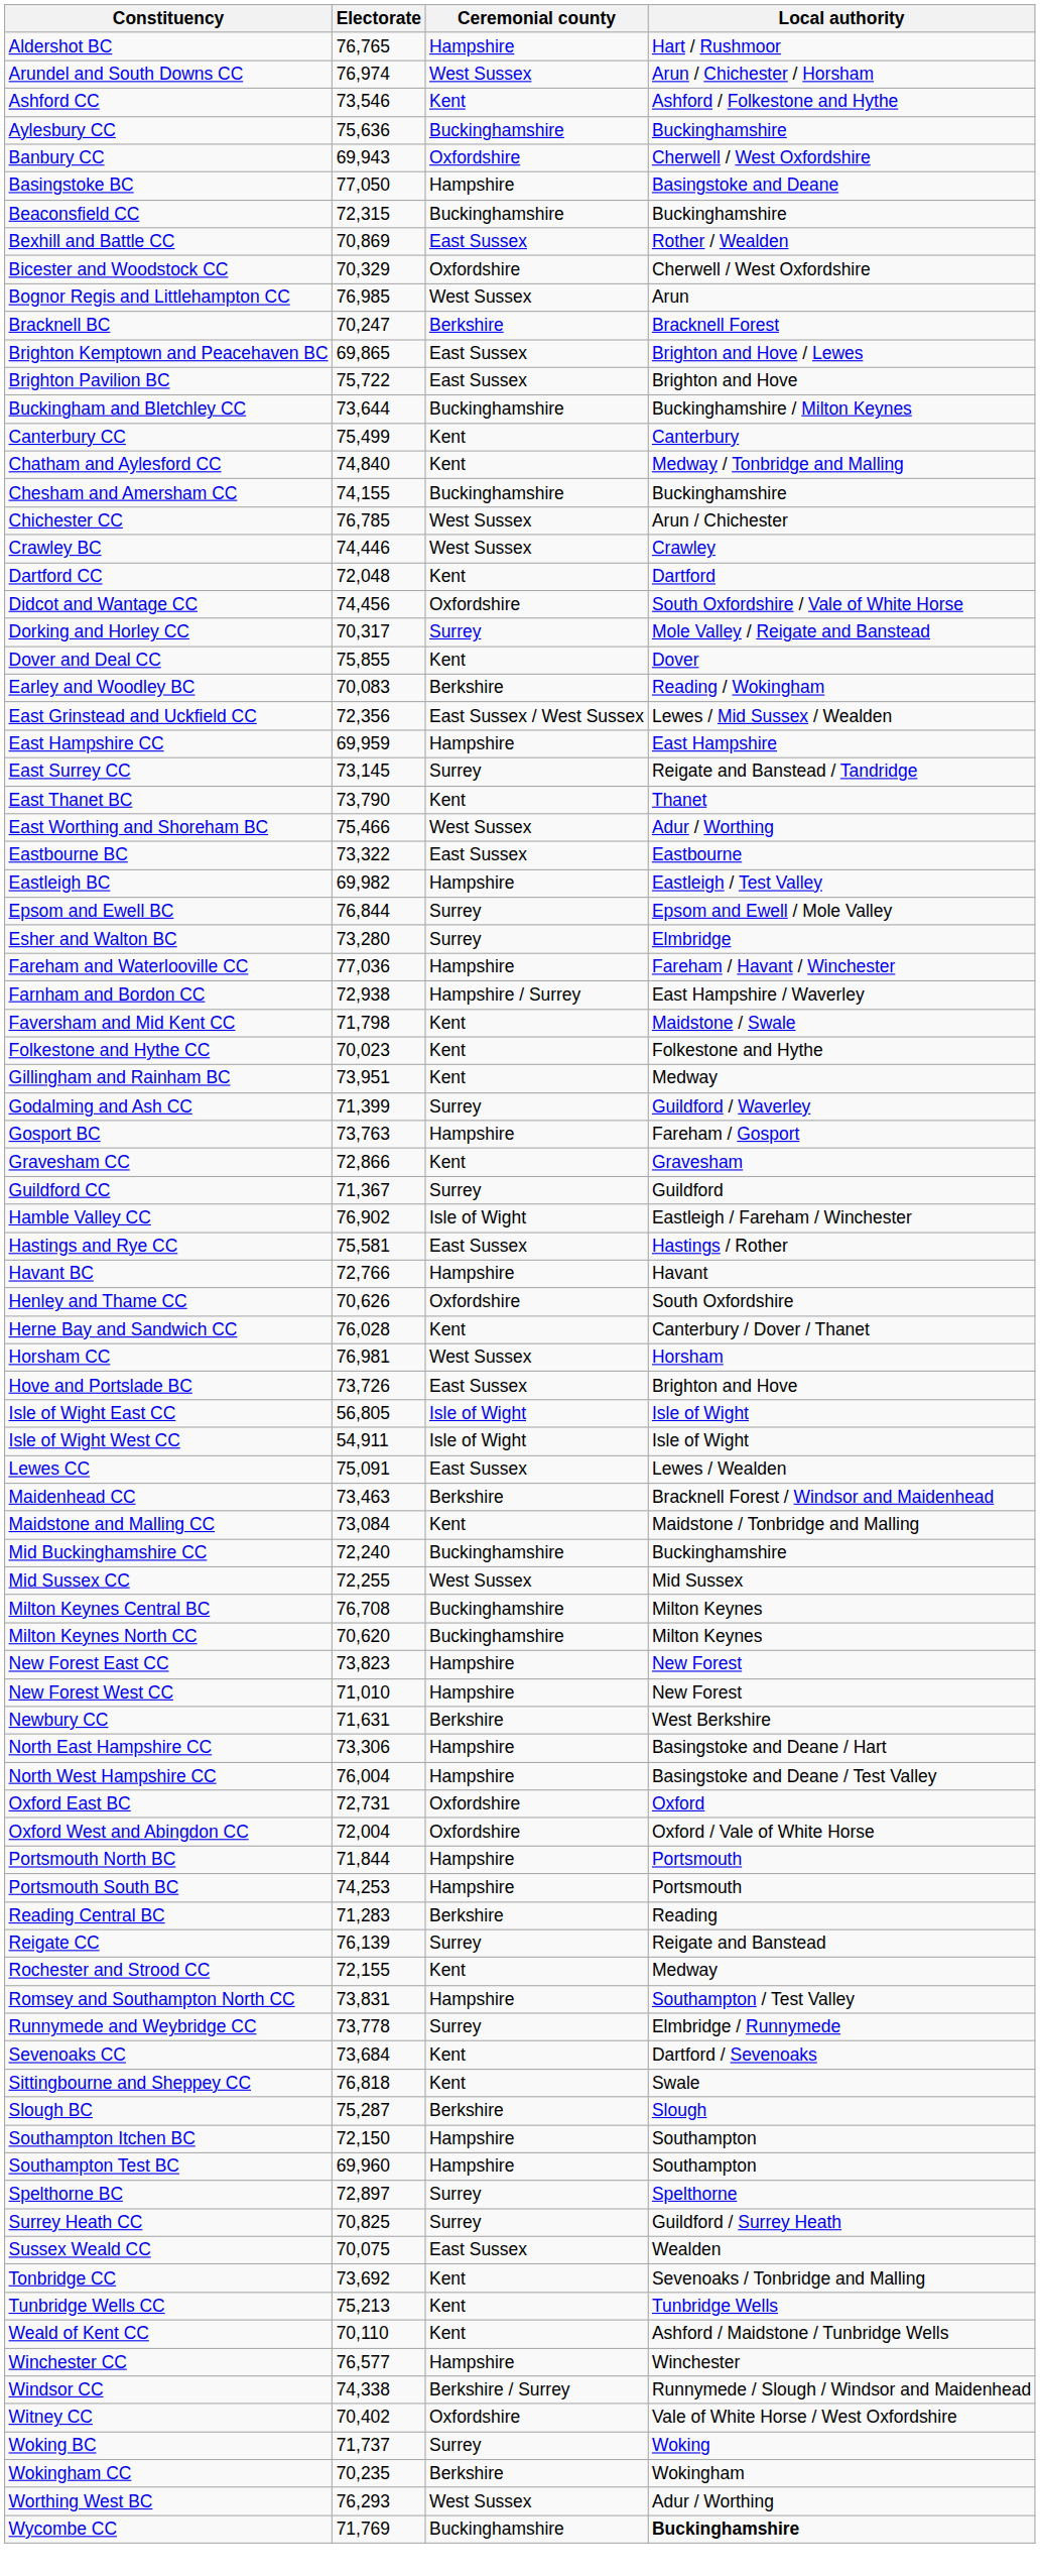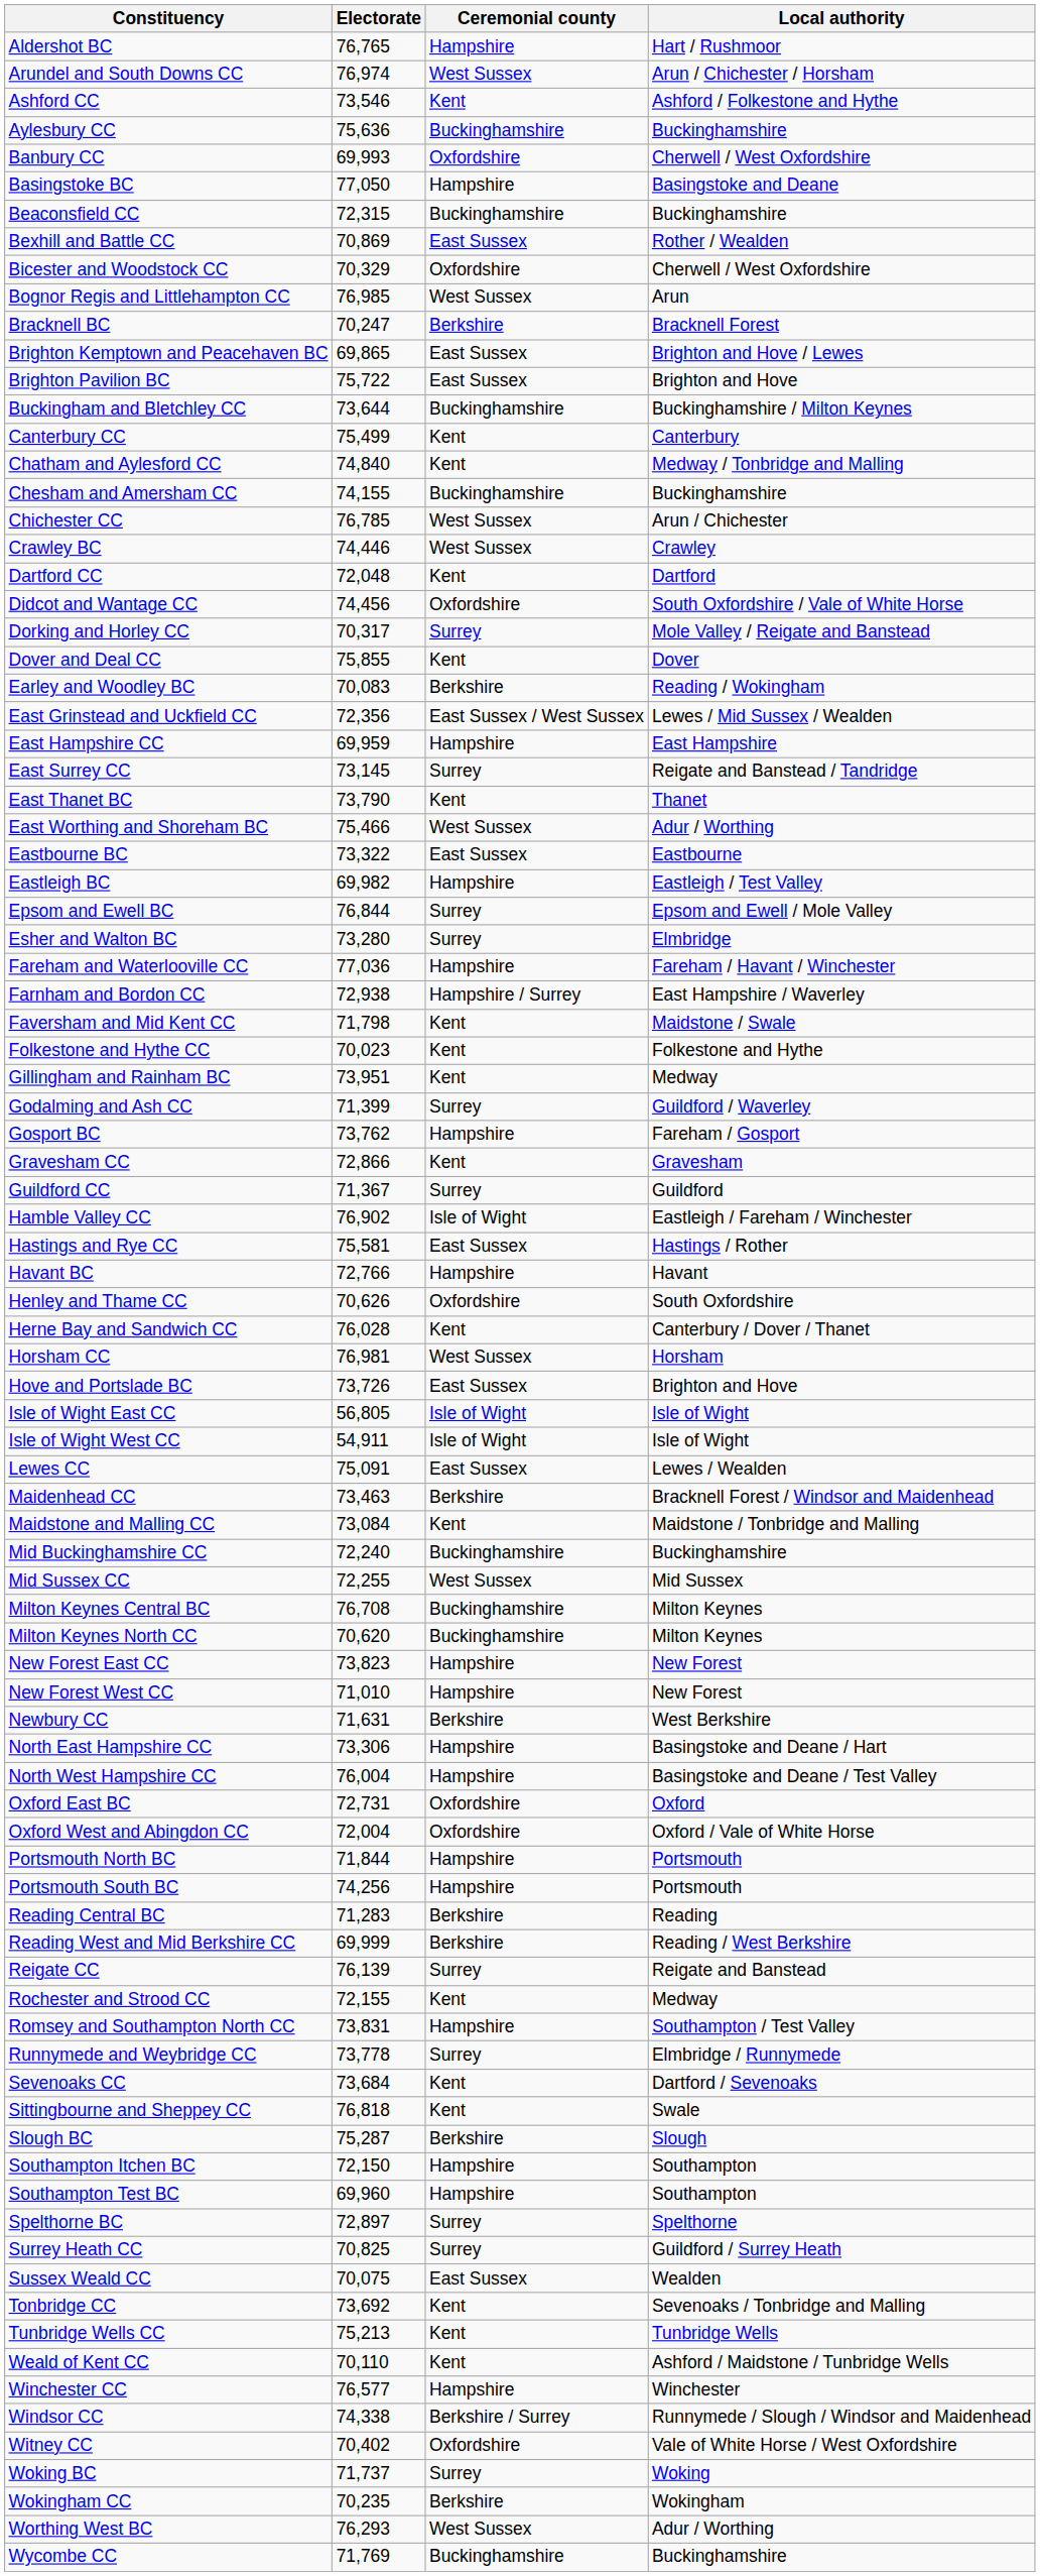Banbury CC | Electorate: 69,943 -> 69,993
Gosport BC | Electorate: 73,763 -> 73,762
Portsmouth South BC | Electorate: 74,253 -> 74,256
+ row: Reading West and Mid Berkshire CC | 69,999 | Berkshire | Reading / West Berkshire
Wycombe CC | Local authority: bold -> normal
